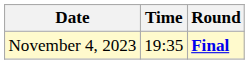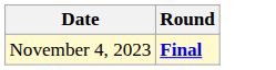- column: Time | 19:35
